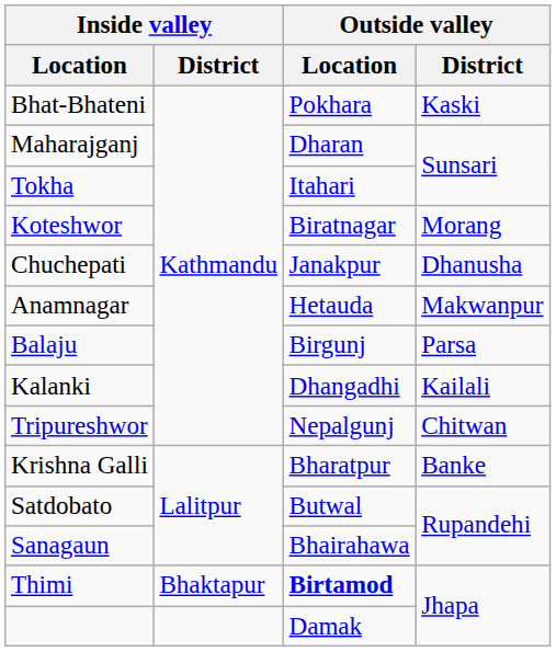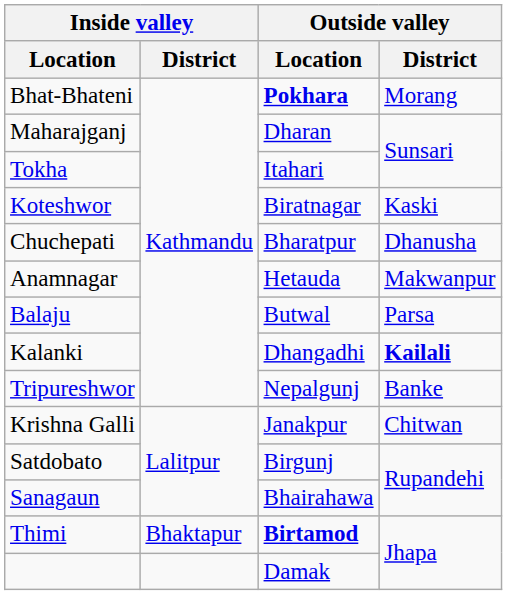Bhat-Bhateni | Outside valley / Location: normal -> bold
Bhat-Bhateni | Outside valley / District: Kaski -> Morang
Koteshwor | Outside valley / District: Morang -> Kaski
Chuchepati | Outside valley / Location: Janakpur -> Bharatpur
Balaju | Outside valley / Location: Birgunj -> Butwal
Kalanki | Outside valley / District: normal -> bold
Tripureshwor | Outside valley / District: Chitwan -> Banke
Krishna Galli | Outside valley / Location: Bharatpur -> Janakpur
Krishna Galli | Outside valley / District: Banke -> Chitwan
Satdobato | Outside valley / Location: Butwal -> Birgunj
